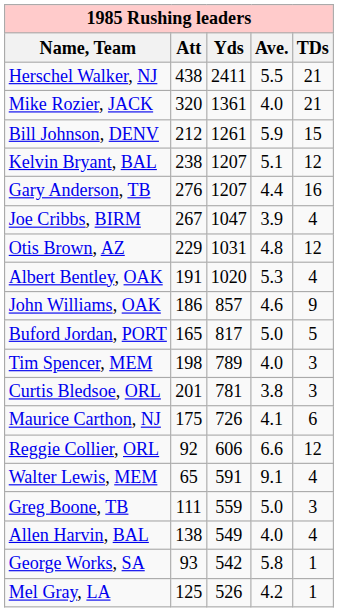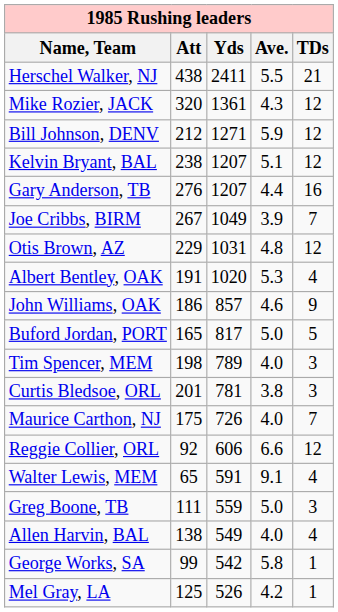Mike Rozier, JACK | Ave.: 4.0 -> 4.3
Mike Rozier, JACK | TDs: 21 -> 12
Bill Johnson, DENV | Yds: 1261 -> 1271
Bill Johnson, DENV | TDs: 15 -> 12
Joe Cribbs, BIRM | Yds: 1047 -> 1049
Joe Cribbs, BIRM | TDs: 4 -> 7
Maurice Carthon, NJ | Ave.: 4.1 -> 4.0
Maurice Carthon, NJ | TDs: 6 -> 7
George Works, SA | Att: 93 -> 99
